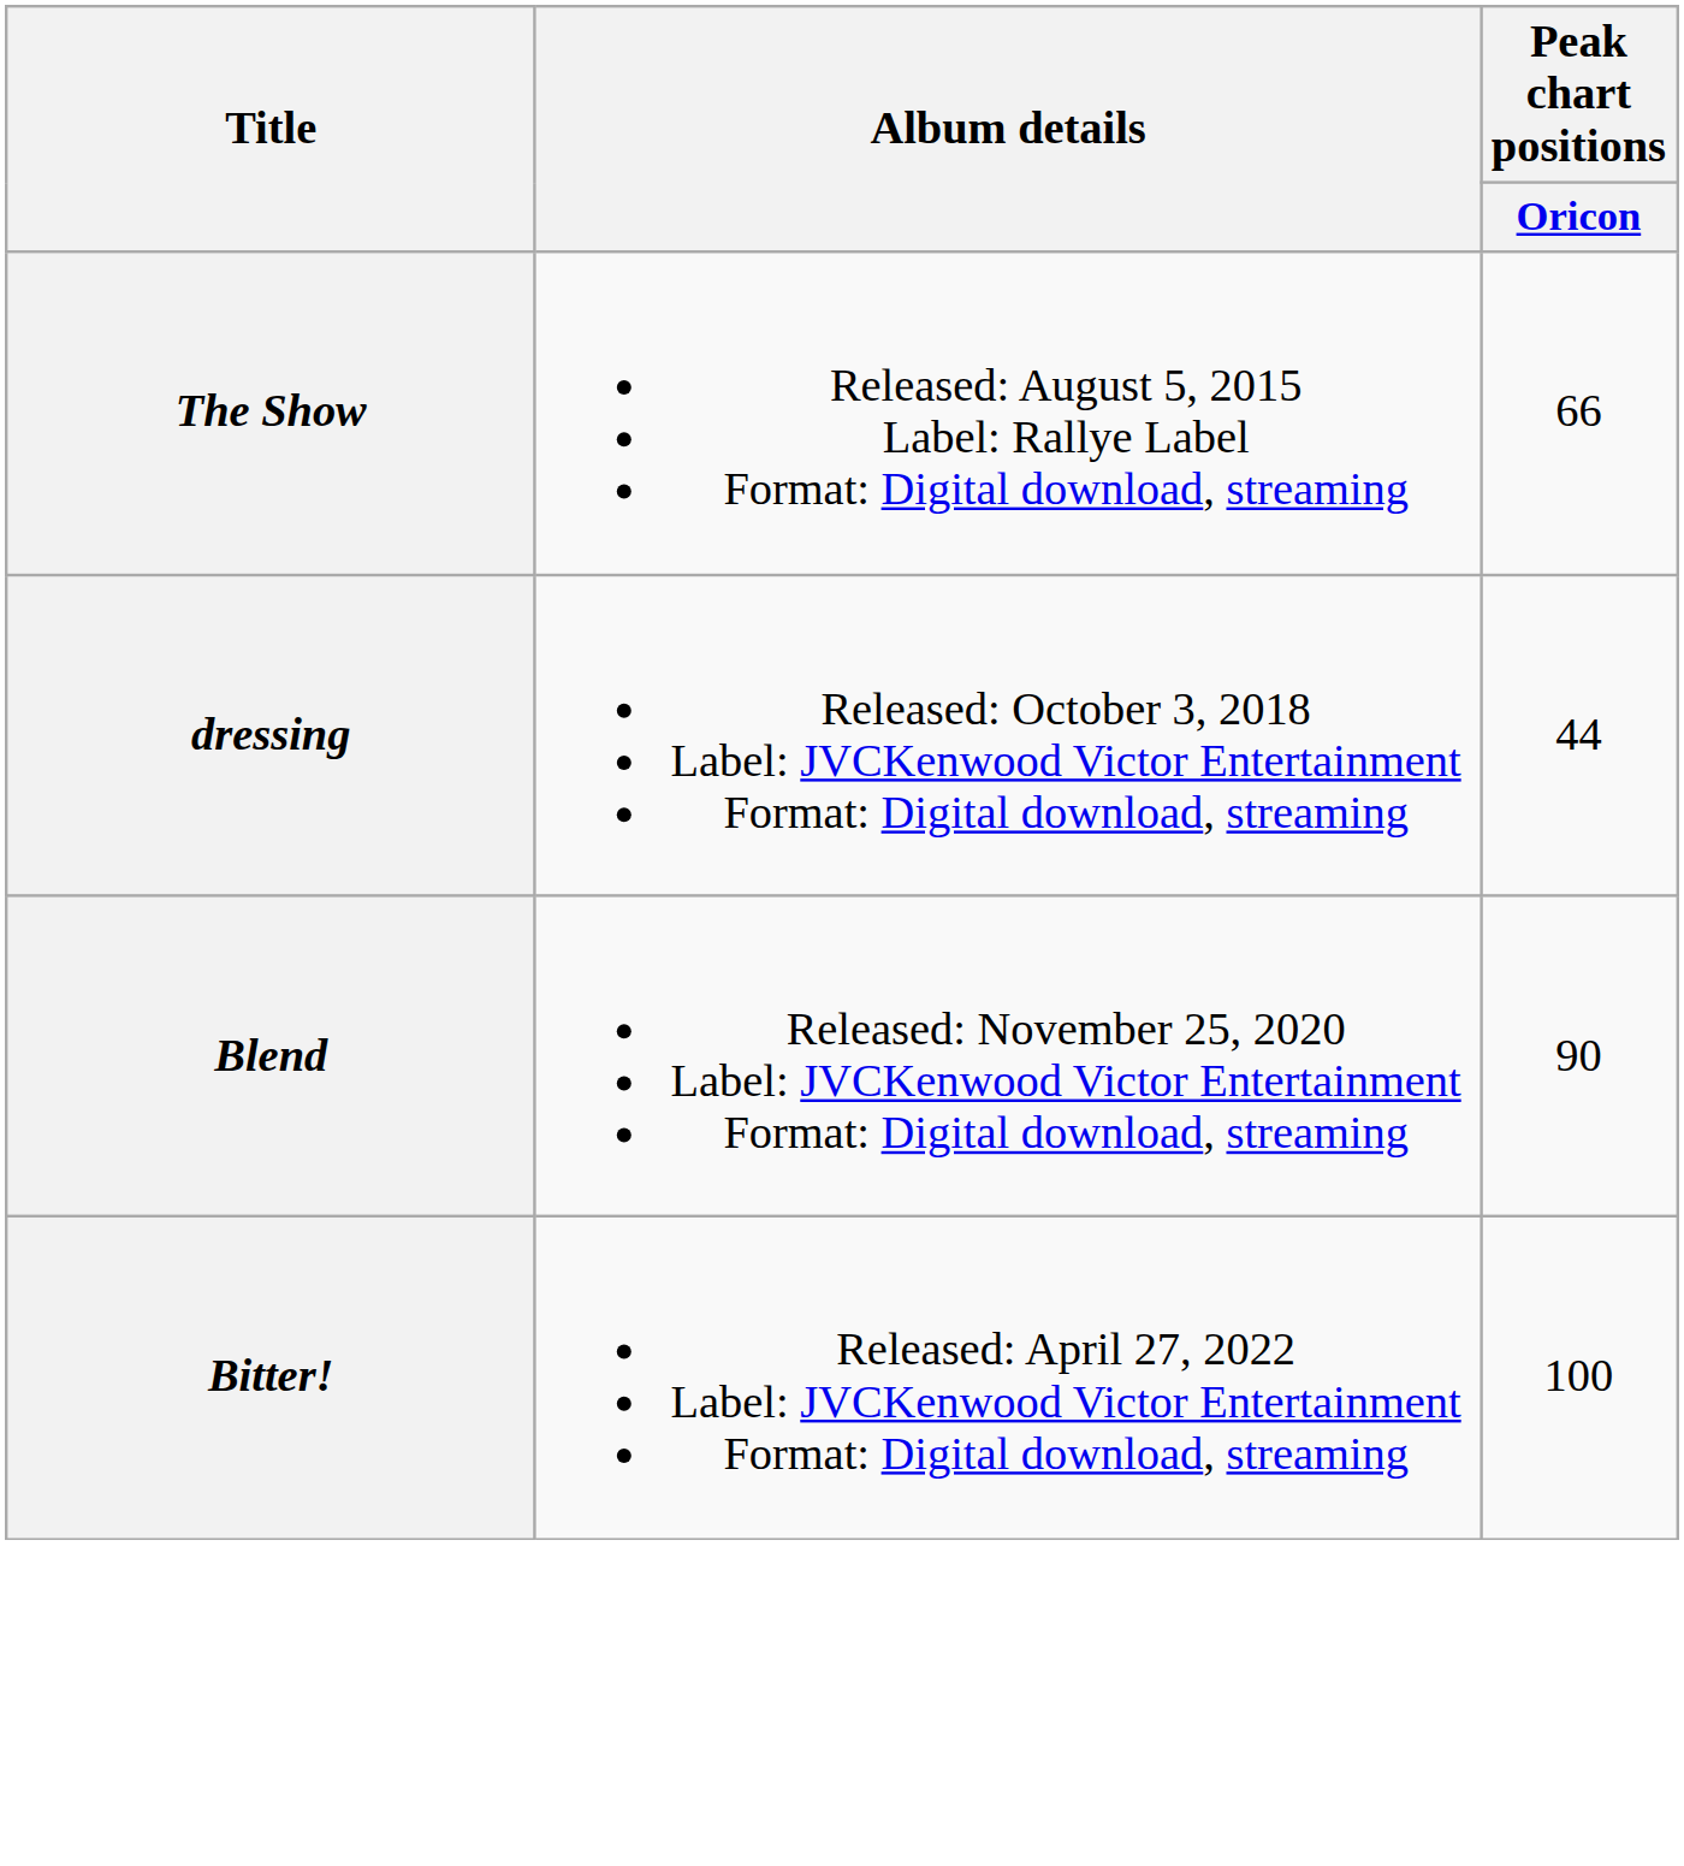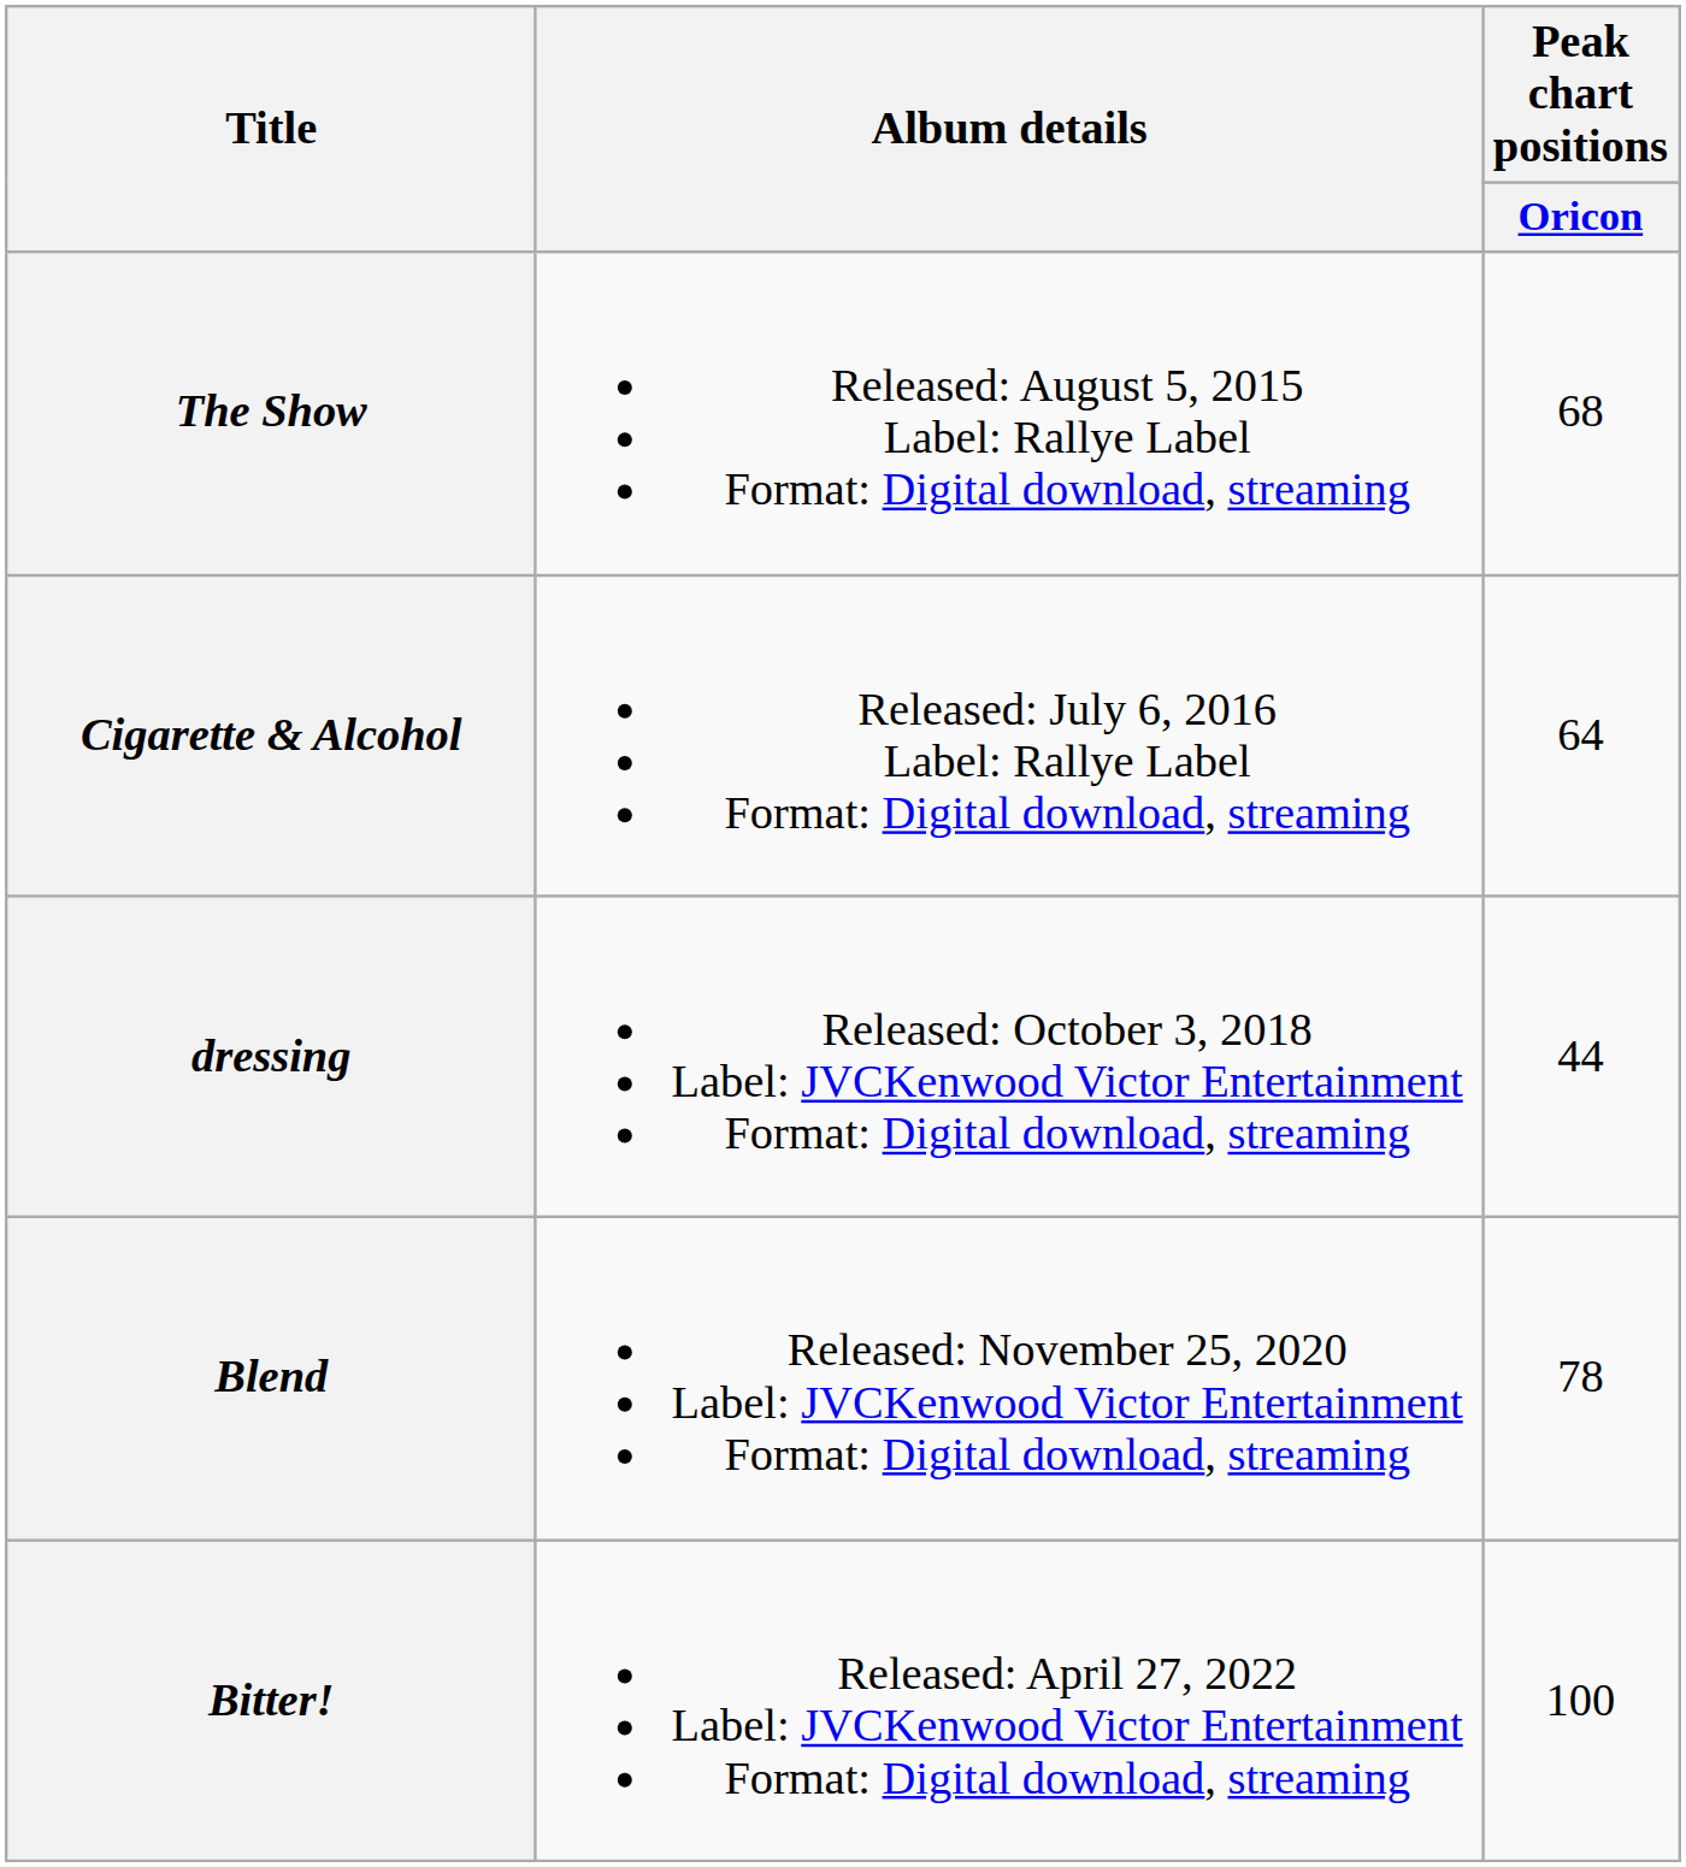The Show | Peak chart positions / Oricon: 66 -> 68
+ row: Cigarette & Alcohol | Released: July 6, 2016 Label: Rallye Label Format: Digital download, streaming | 64
Blend | Peak chart positions / Oricon: 90 -> 78
